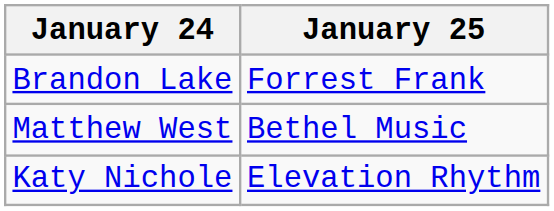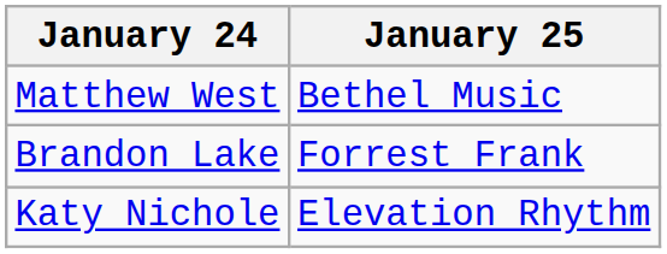rows swapped: Brandon Lake <-> Matthew West
